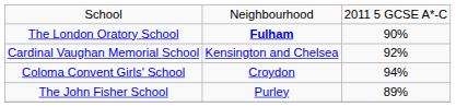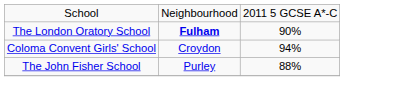- row: Cardinal Vaughan Memorial School | Kensington and Chelsea | 92%
The John Fisher School | column 3: 89% -> 88%
